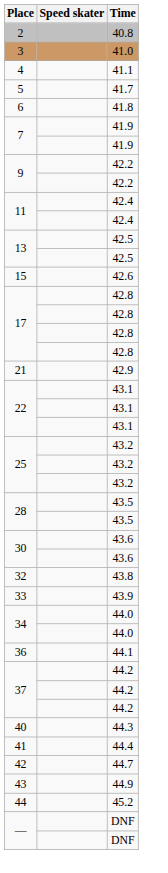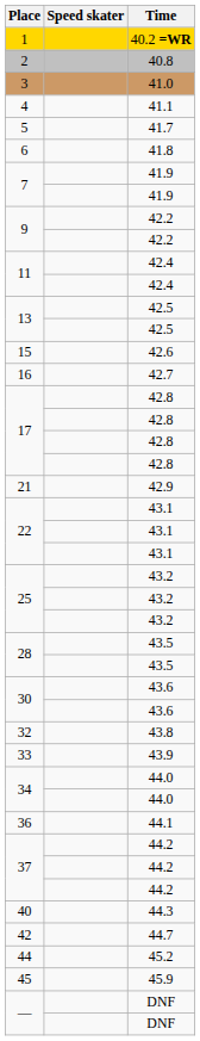+ row: 1 | 40.2 =WR
+ row: 16 | 42.7
- row: 41 | 44.4
- row: 43 | 44.9
+ row: 45 | 45.9
